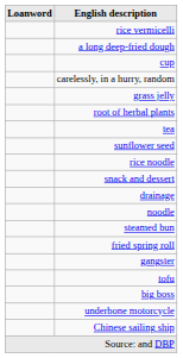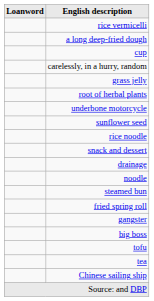rows swapped: underbone motorcycle <-> tea
rows swapped: tofu <-> big boss
